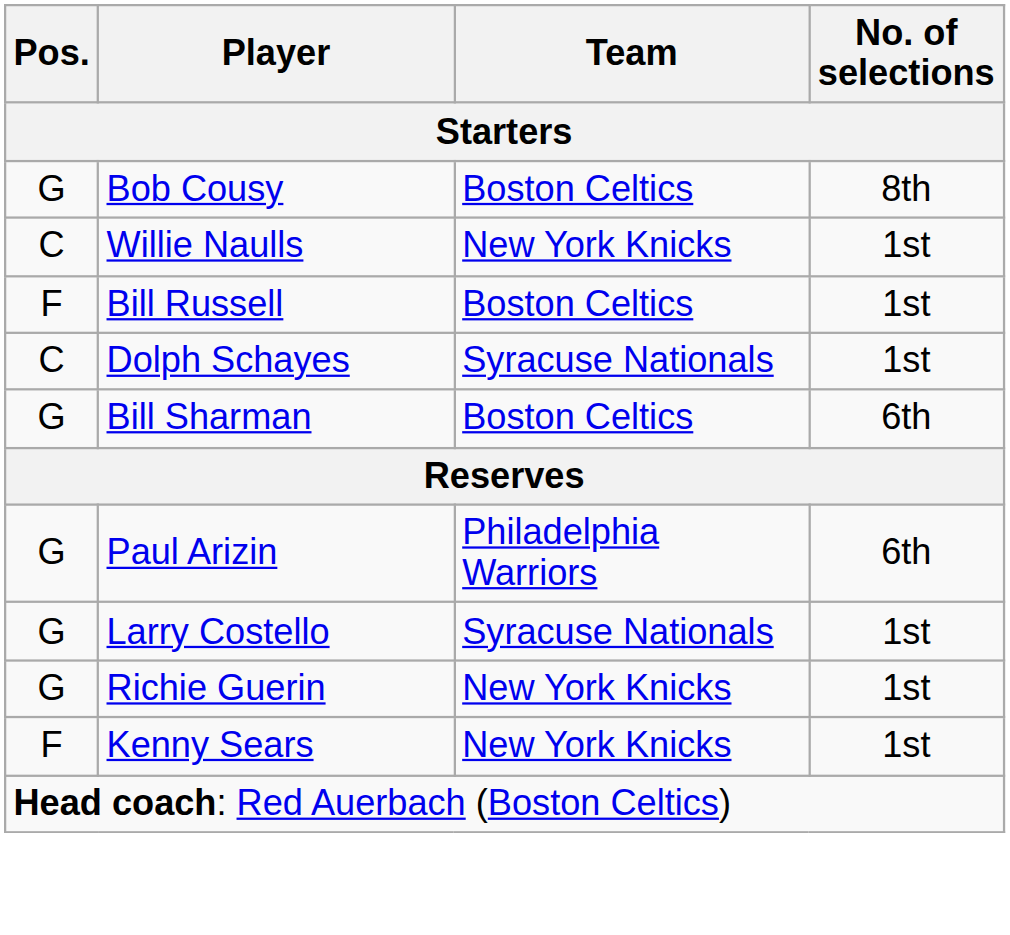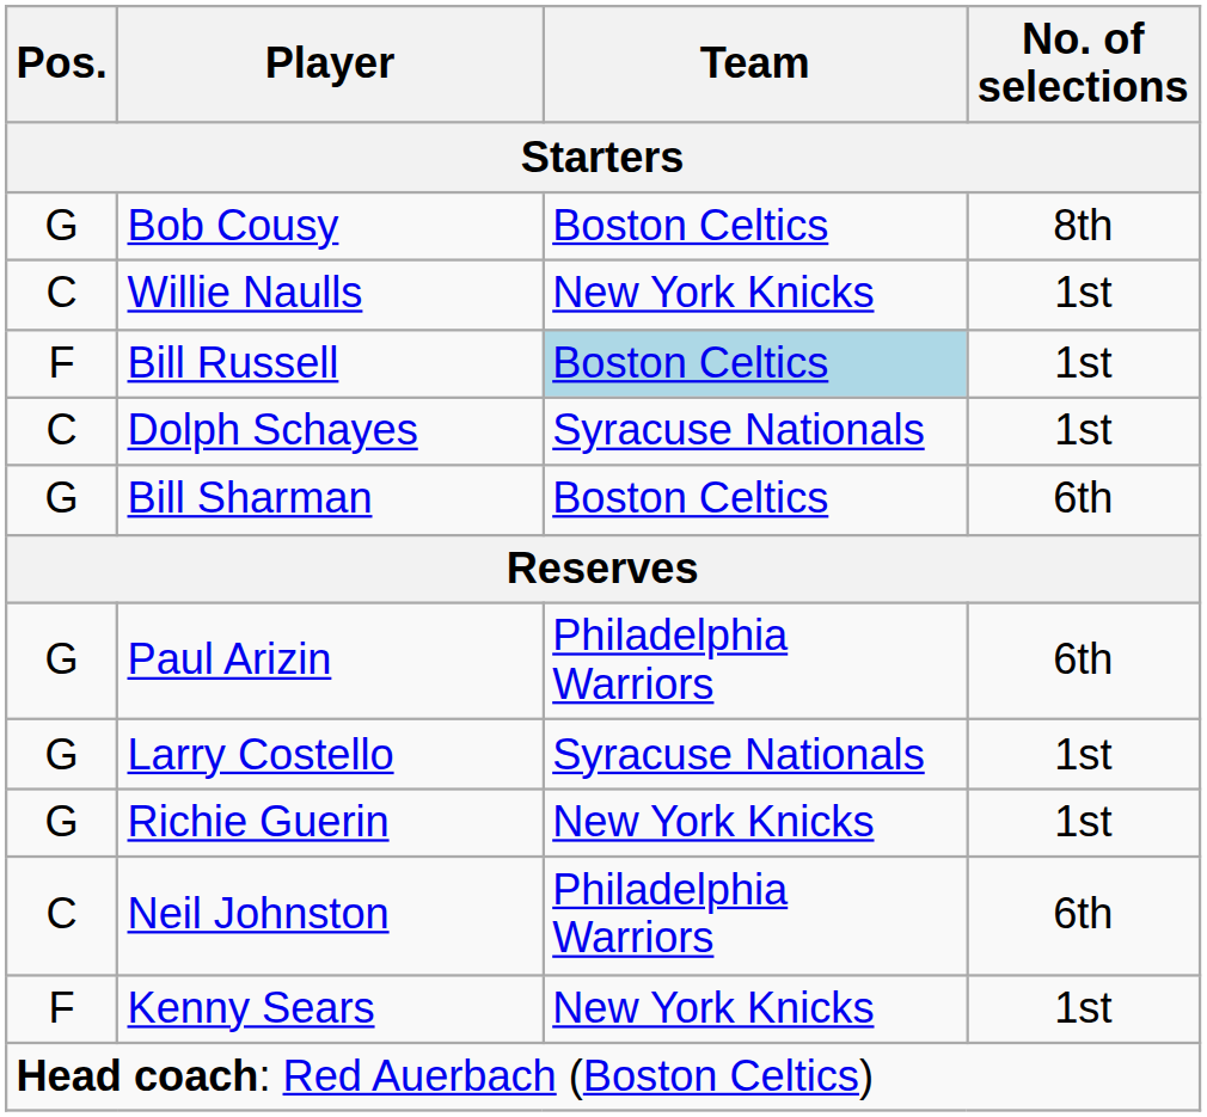Bill Russell | Team: no background -> lightblue background
+ row: C | Neil Johnston | Philadelphia Warriors | 6th
